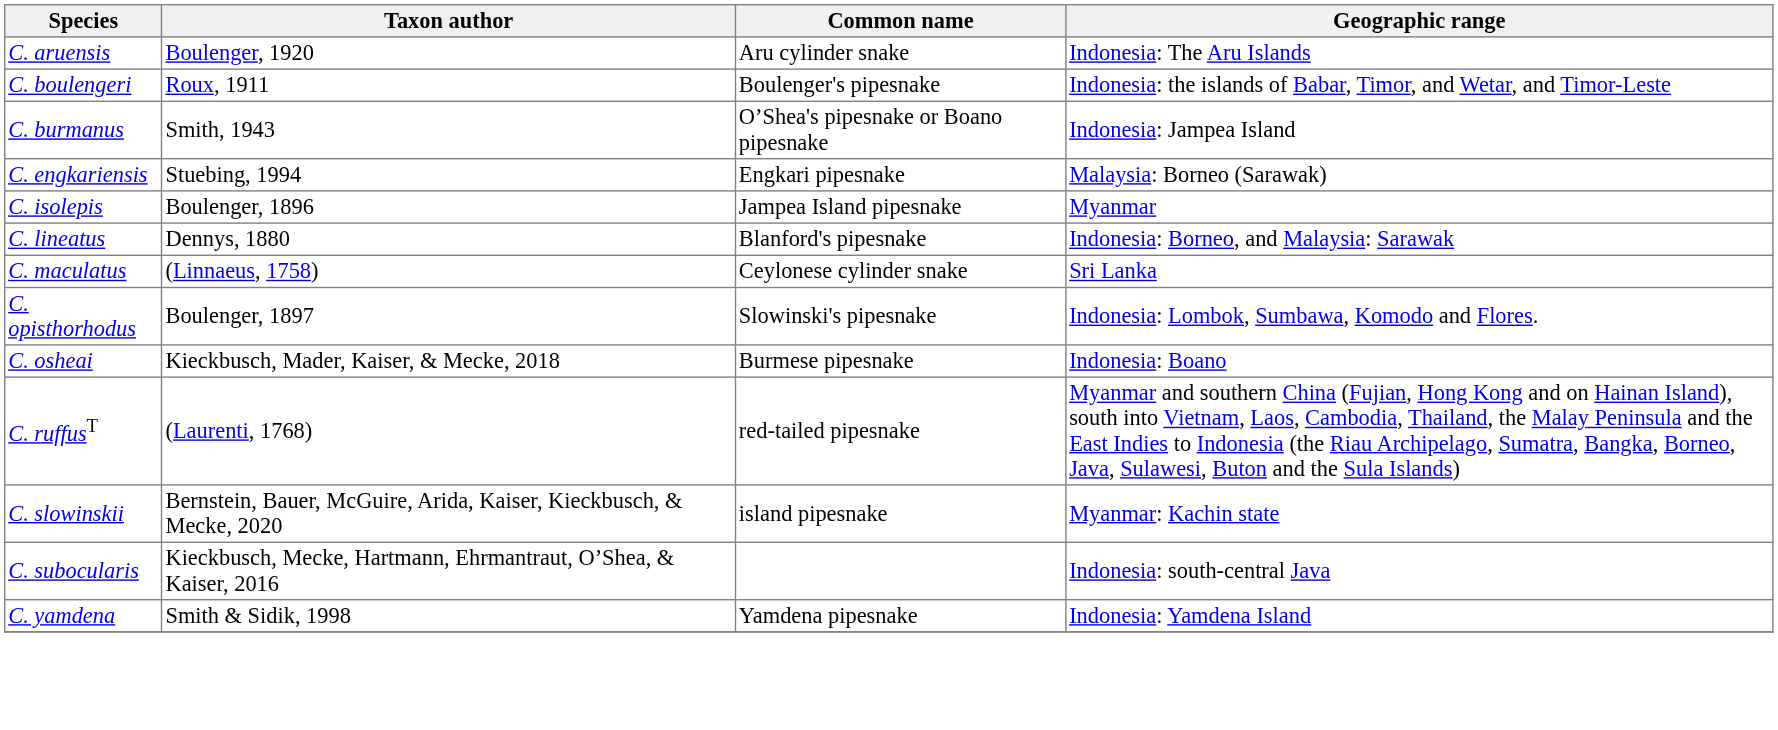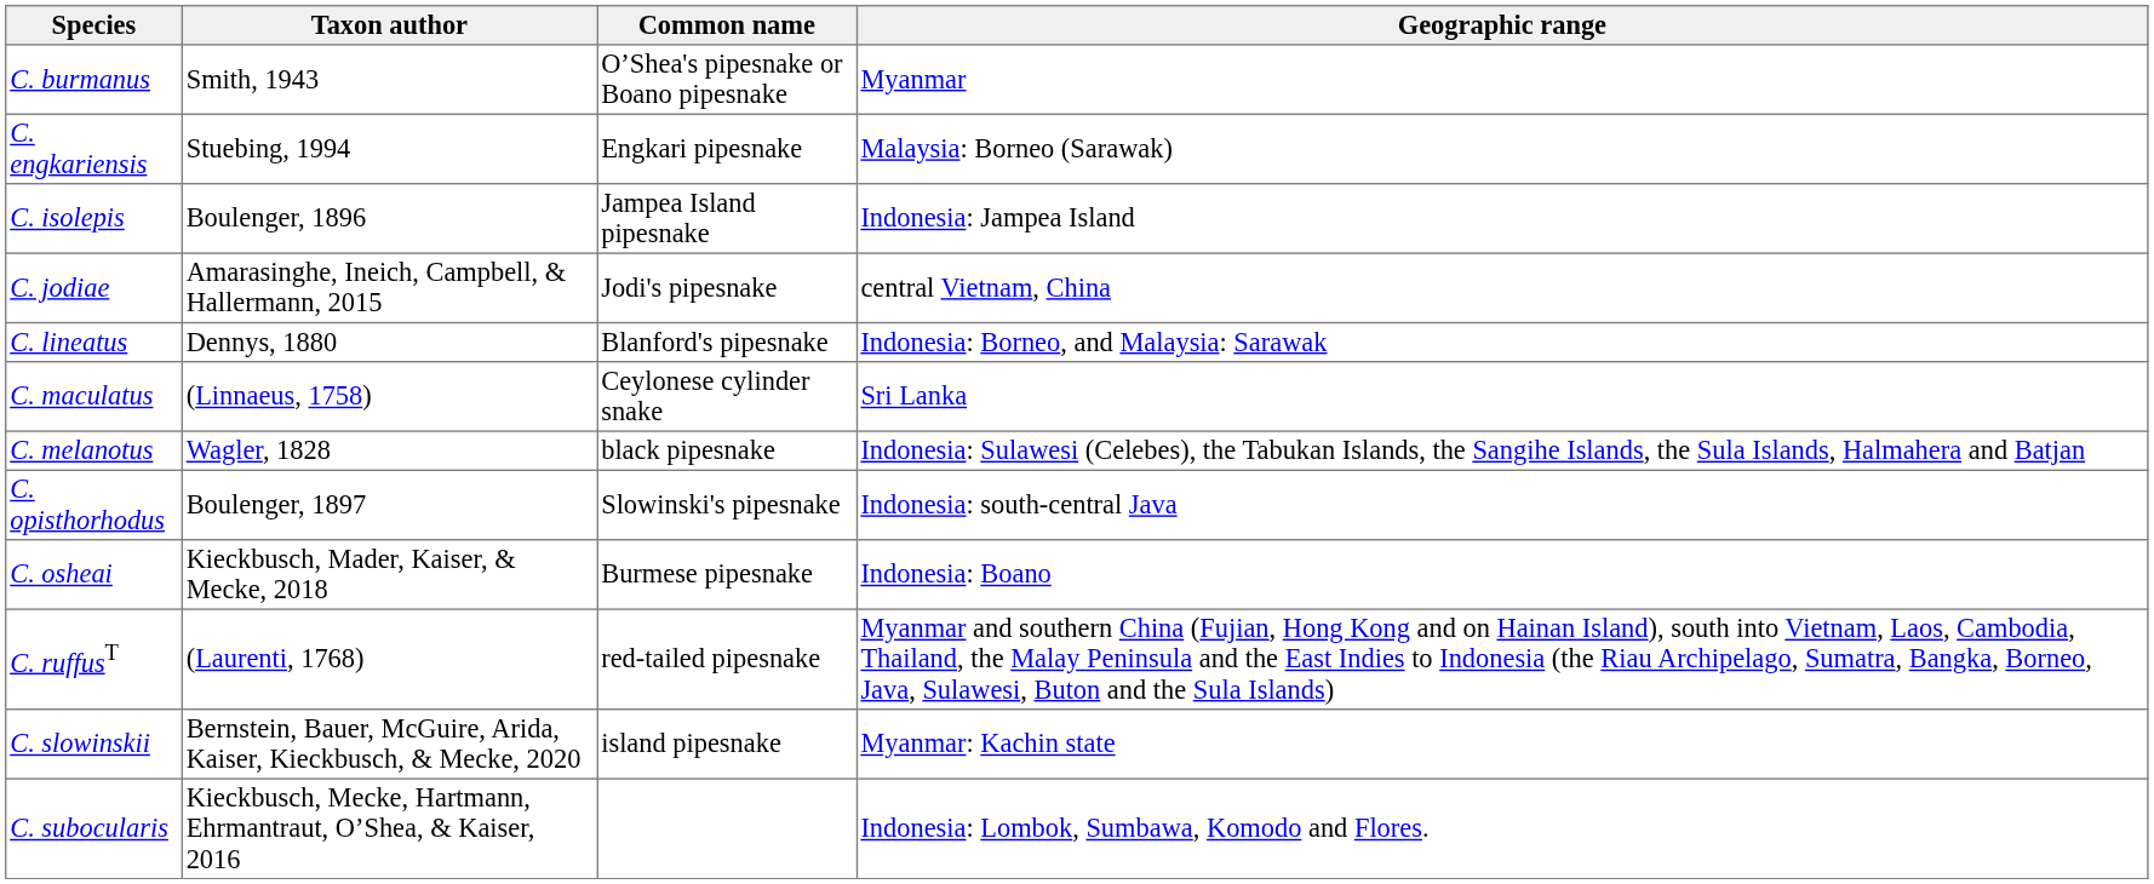- row: C. aruensis | Boulenger, 1920 | Aru cylinder snake | Indonesia: The Aru Islands
- row: C. boulengeri | Roux, 1911 | Boulenger's pipesnake | Indonesia: the islands of Babar, Timor, and Wetar, and Timor-Leste
C. burmanus | Geographic range: Indonesia: Jampea Island -> Myanmar
C. isolepis | Geographic range: Myanmar -> Indonesia: Jampea Island
+ row: C. jodiae | Amarasinghe, Ineich, Campbell, & Hallermann, 2015 | Jodi's pipesnake | central Vietnam, China
+ row: C. melanotus | Wagler, 1828 | black pipesnake | Indonesia: Sulawesi (Celebes), the Tabukan Islands, the Sangihe Islands, the Sula Islands, Halmahera and Batjan
C. opisthorhodus | Geographic range: Indonesia: Lombok, Sumbawa, Komodo and Flores. -> Indonesia: south-central Java
C. subocularis | Geographic range: Indonesia: south-central Java -> Indonesia: Lombok, Sumbawa, Komodo and Flores.
- row: C. yamdena | Smith & Sidik, 1998 | Yamdena pipesnake | Indonesia: Yamdena Island
